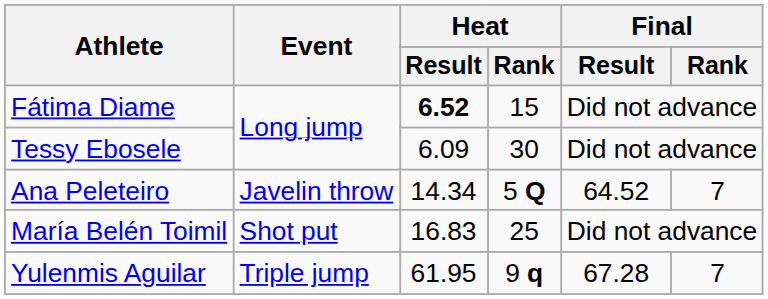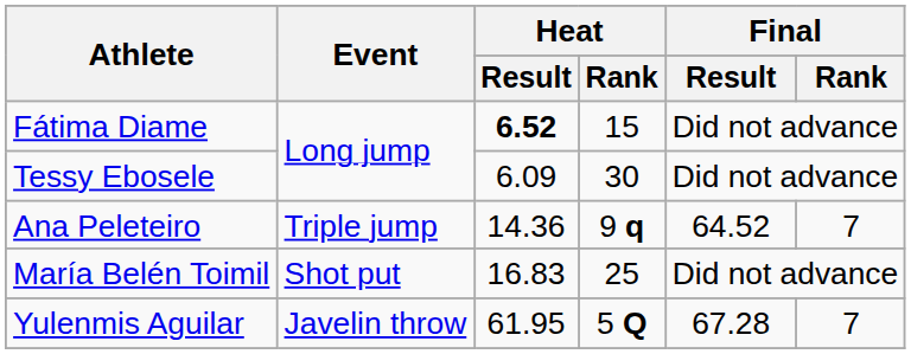Ana Peleteiro | Event: Javelin throw -> Triple jump
Ana Peleteiro | Heat / Result: 14.34 -> 14.36
Ana Peleteiro | Heat / Rank: 5 Q -> 9 q
Yulenmis Aguilar | Event: Triple jump -> Javelin throw
Yulenmis Aguilar | Heat / Rank: 9 q -> 5 Q
